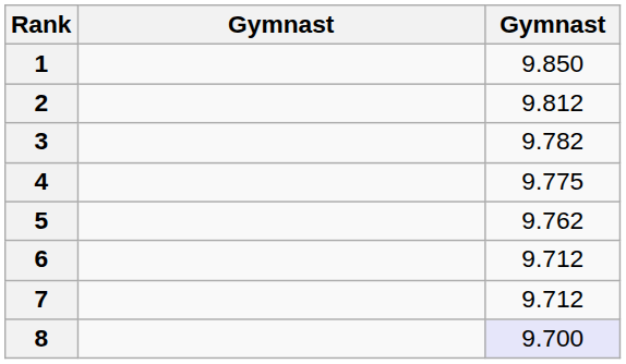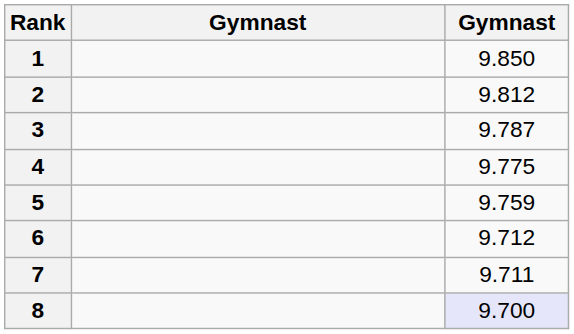3 | column 3: 9.782 -> 9.787
5 | column 3: 9.762 -> 9.759
7 | column 3: 9.712 -> 9.711
